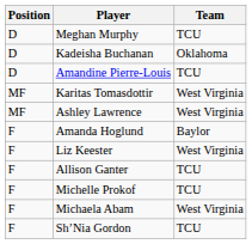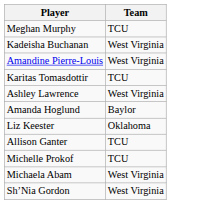- column: Position | D | D | D | MF | MF | F | F | F | F | F | F
Kadeisha Buchanan | Team: Oklahoma -> West Virginia
Amandine Pierre-Louis | Team: TCU -> West Virginia
Karitas Tomasdottir | Team: West Virginia -> TCU
Liz Keester | Team: West Virginia -> Oklahoma
Sh’Nia Gordon | Team: TCU -> West Virginia
